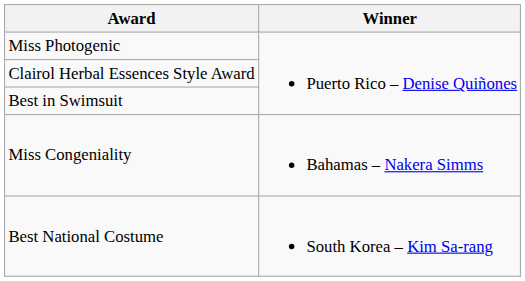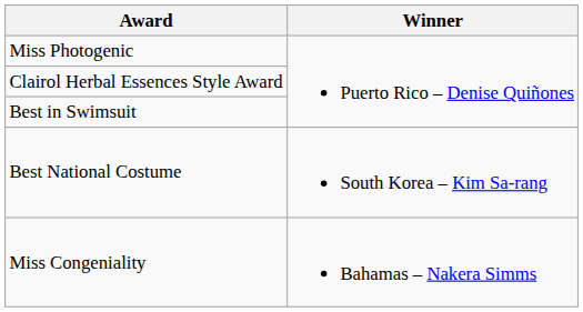rows swapped: Miss Congeniality <-> Best National Costume
